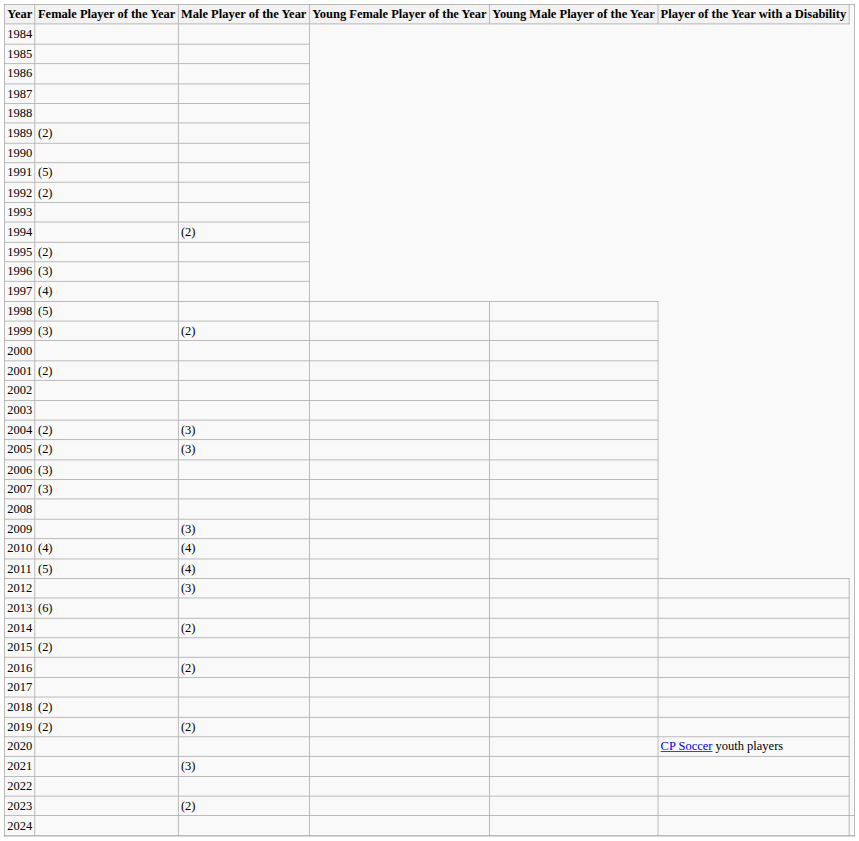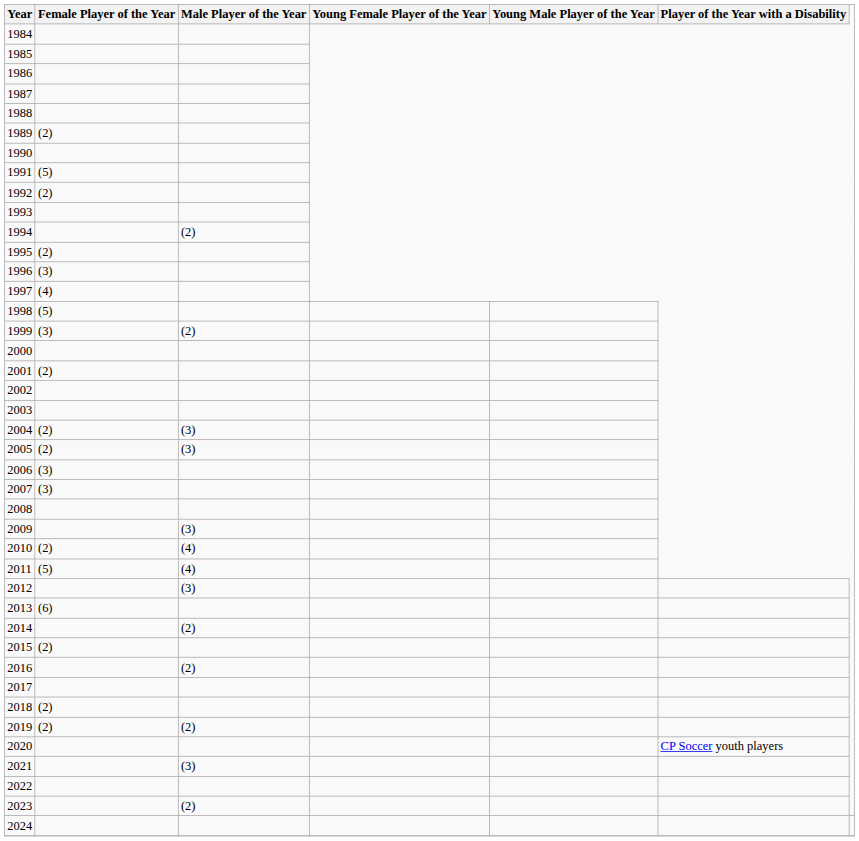2010 | Female Player of the Year: (4) -> (2)
